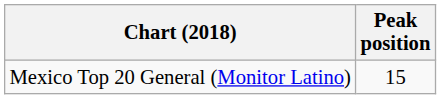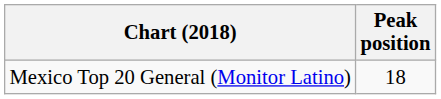Mexico Top 20 General (Monitor Latino) | Peak position: 15 -> 18
